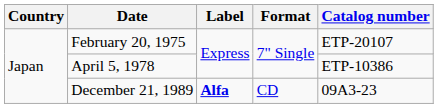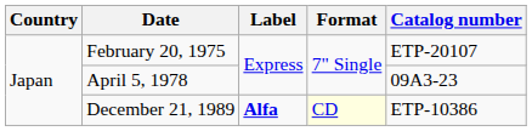April 5, 1978 | Catalog number: ETP-10386 -> 09A3-23
December 21, 1989 | Format: no background -> lightyellow background
December 21, 1989 | Catalog number: 09A3-23 -> ETP-10386
